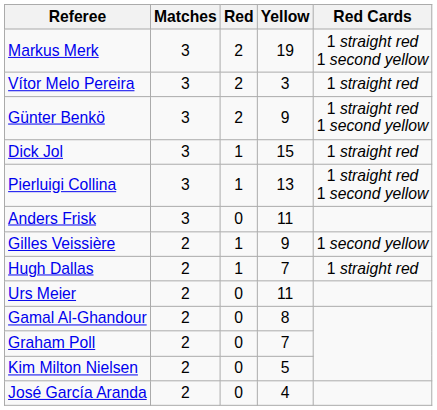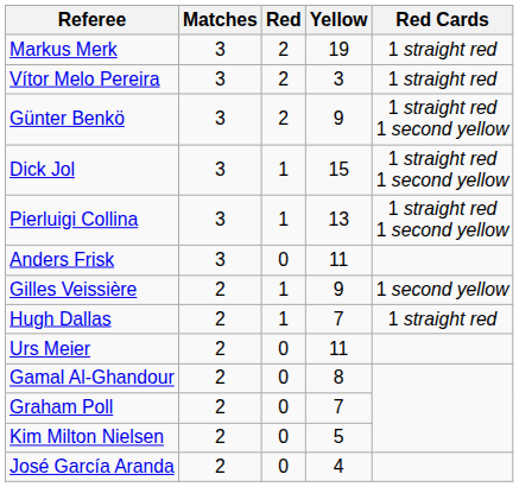Markus Merk | Red Cards: 1 straight red 1 second yellow -> 1 straight red
Dick Jol | Red Cards: 1 straight red -> 1 straight red 1 second yellow
